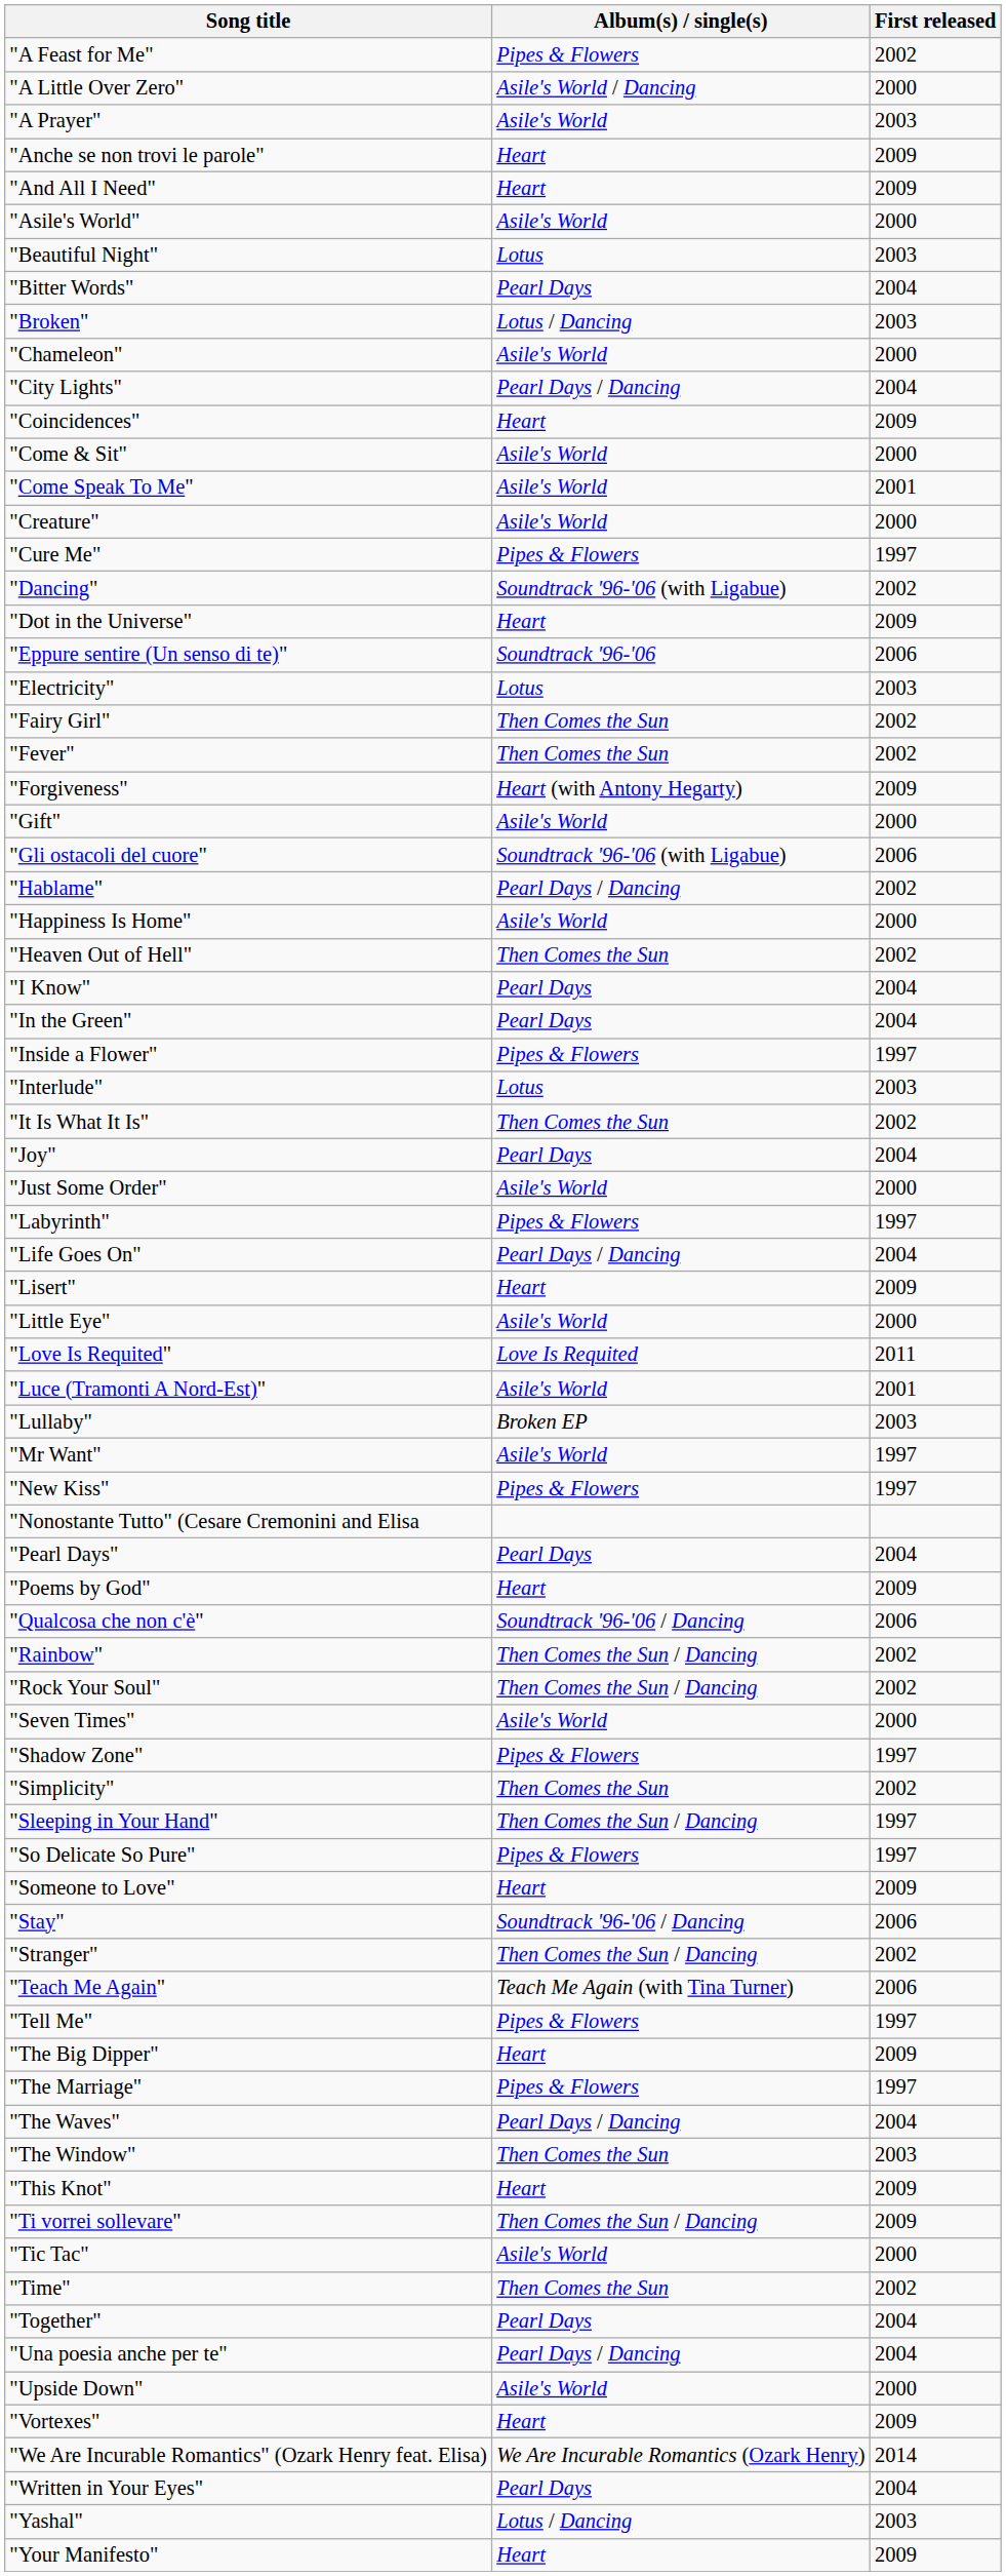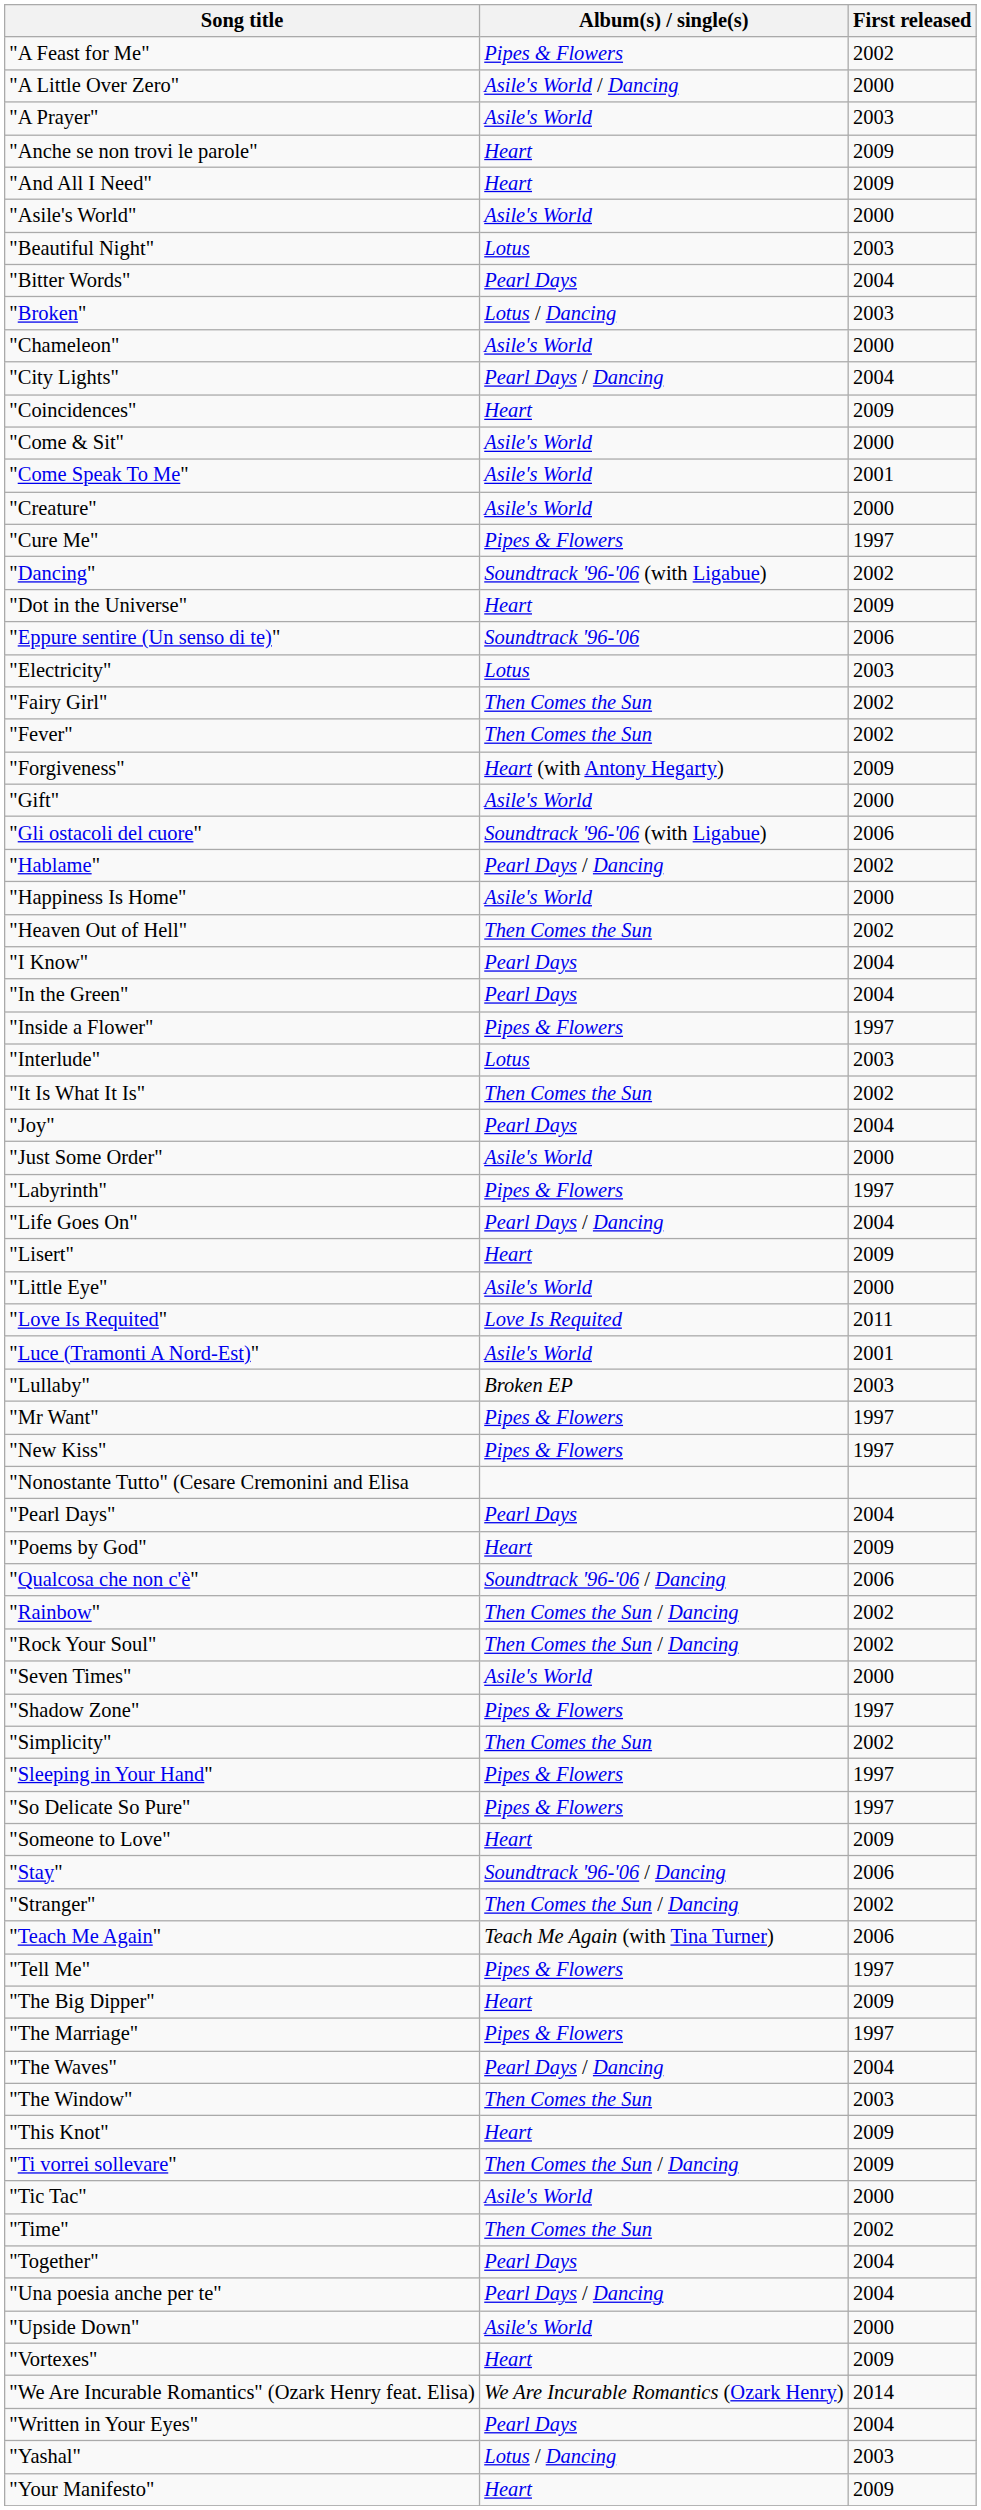"Mr Want" | Album(s) / single(s): Asile's World -> Pipes & Flowers
"Sleeping in Your Hand" | Album(s) / single(s): Then Comes the Sun / Dancing -> Pipes & Flowers
